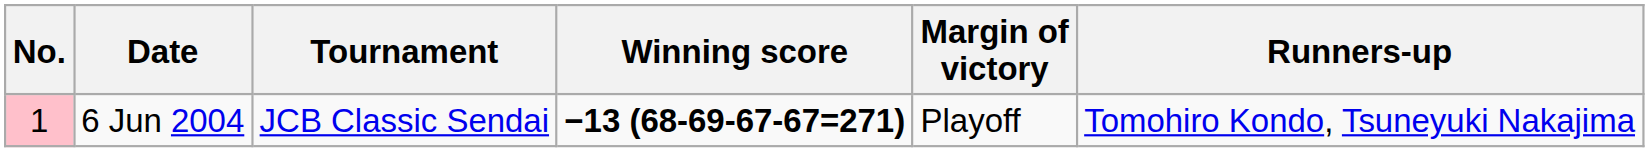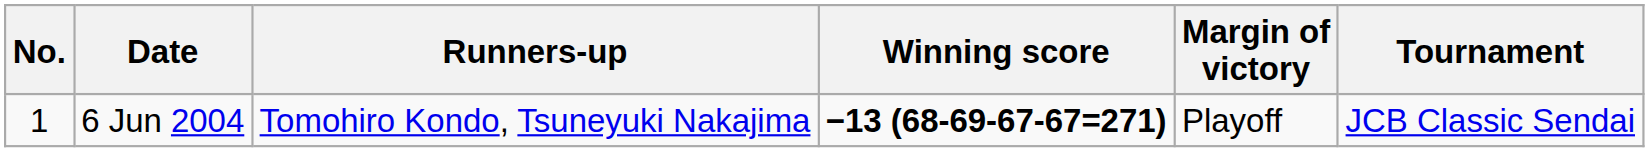columns swapped: Tournament <-> Runners-up
6 Jun 2004 | No.: pink background -> no background
